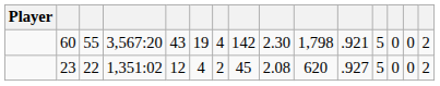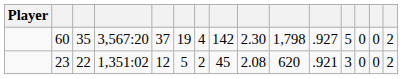60 | column 3: 55 -> 35
60 | column 5: 43 -> 37
60 | column 11: .921 -> .927
23 | column 6: 4 -> 5
23 | column 11: .927 -> .921
23 | column 12: 5 -> 3
